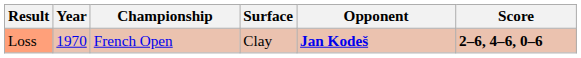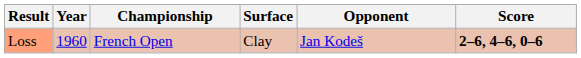Loss | Year: 1970 -> 1960
Loss | Opponent: bold -> normal
